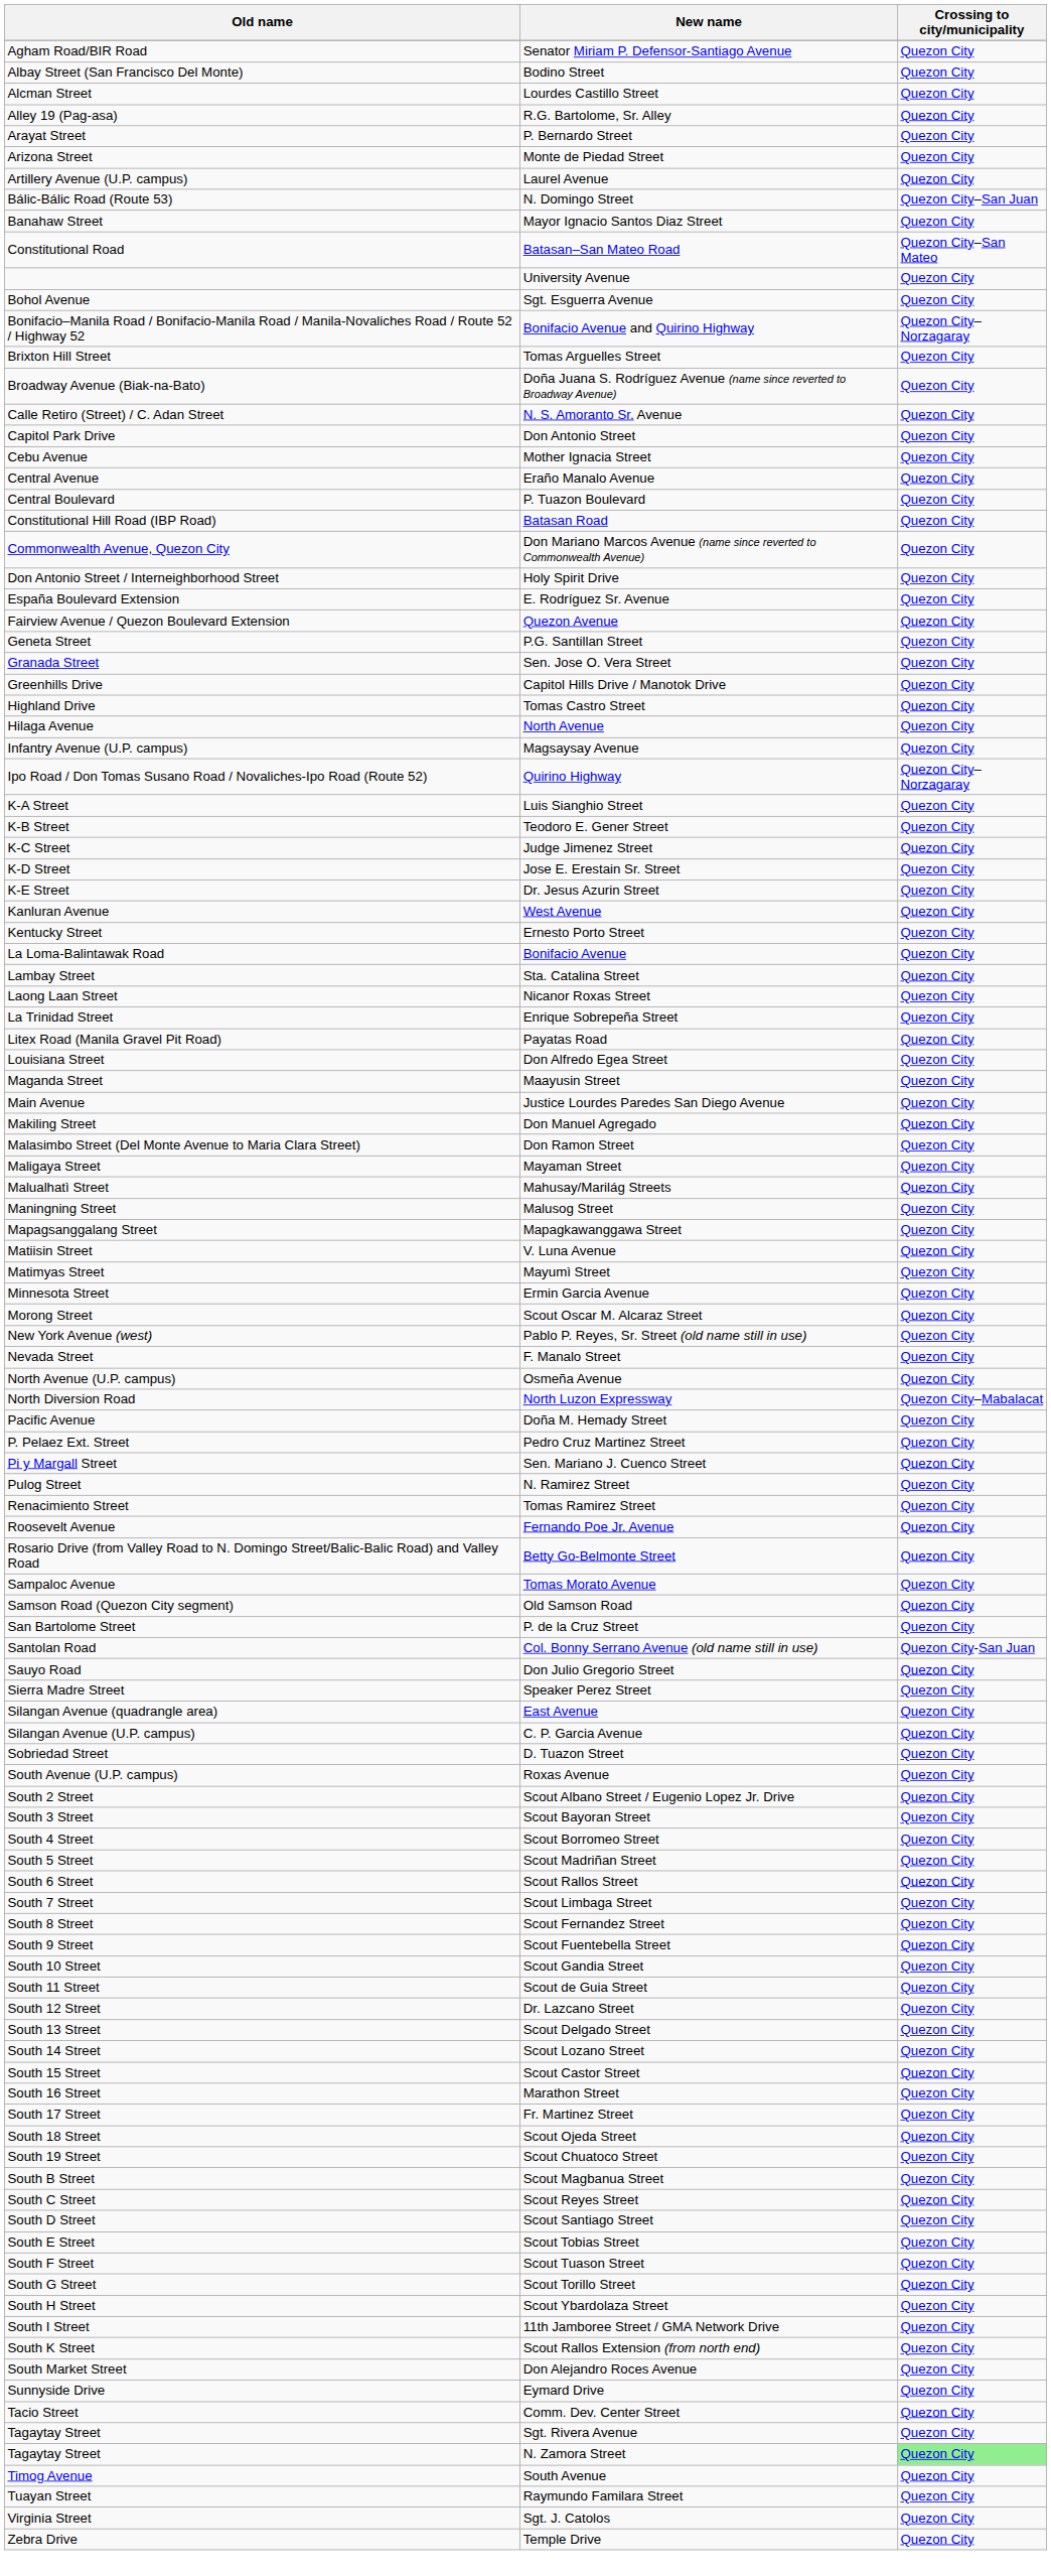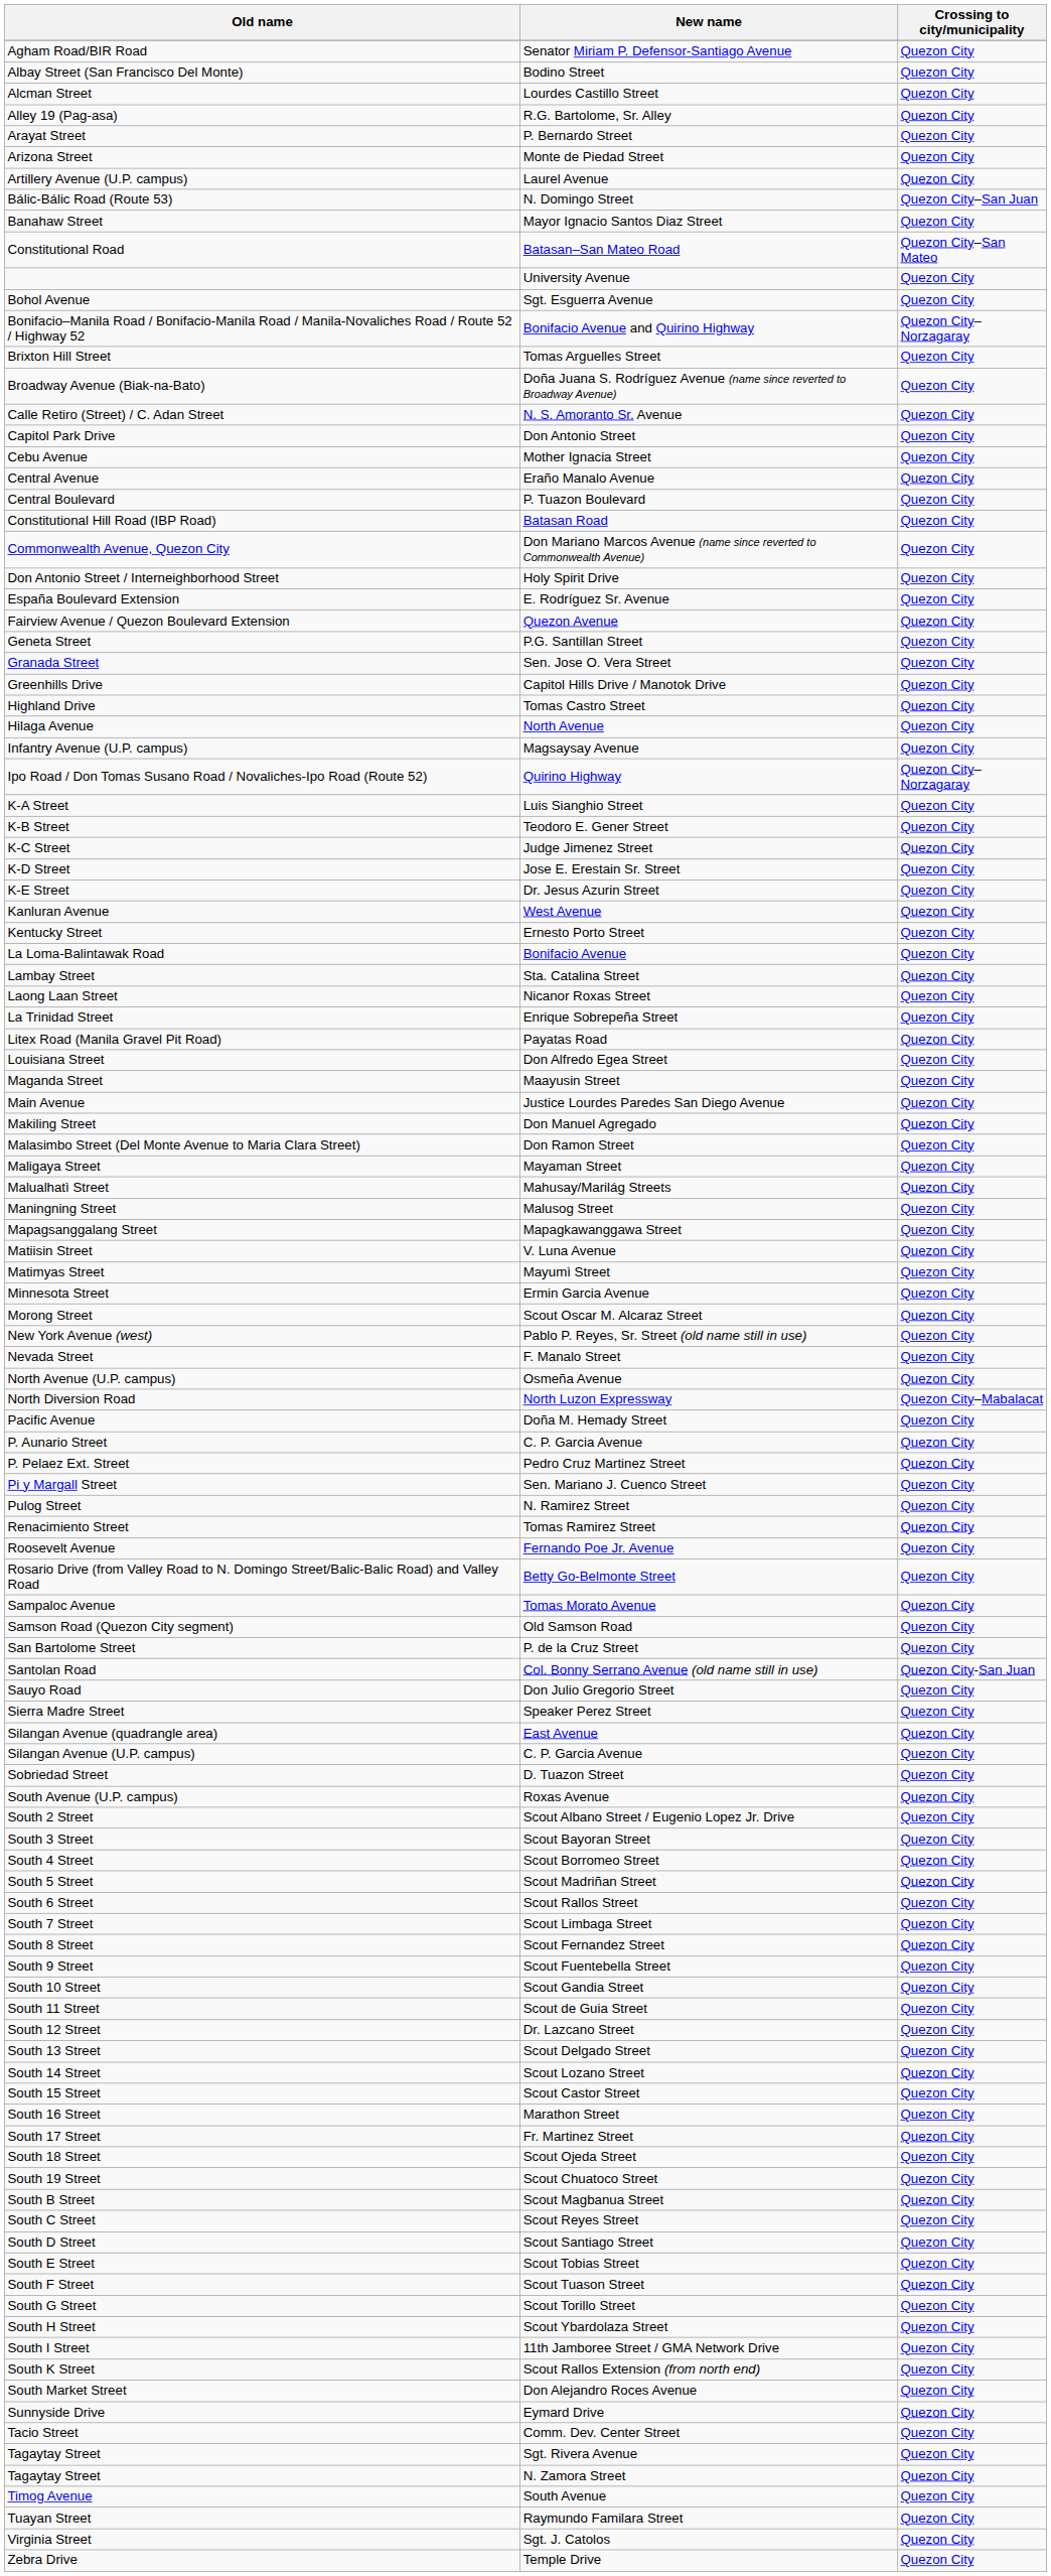+ row: P. Aunario Street | C. P. Garcia Avenue | Quezon City
Tagaytay Street / N. Zamora Street | Crossing to city/municipality: lightgreen background -> no background
